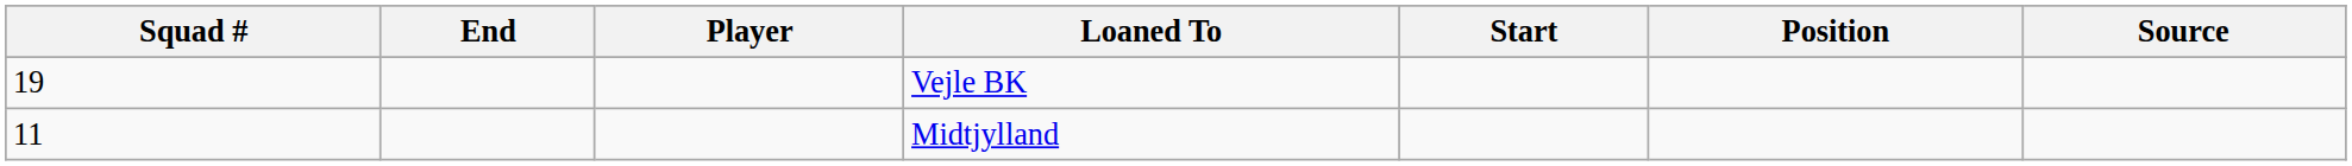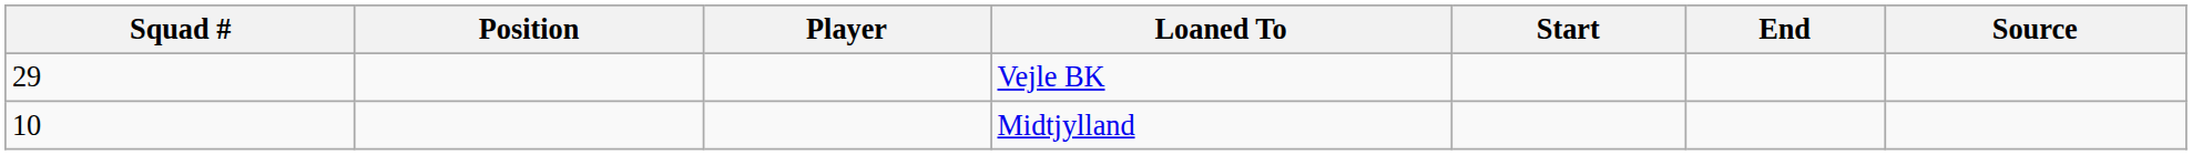columns swapped: Position <-> End
Vejle BK | Squad #: 19 -> 29
Midtjylland | Squad #: 11 -> 10
